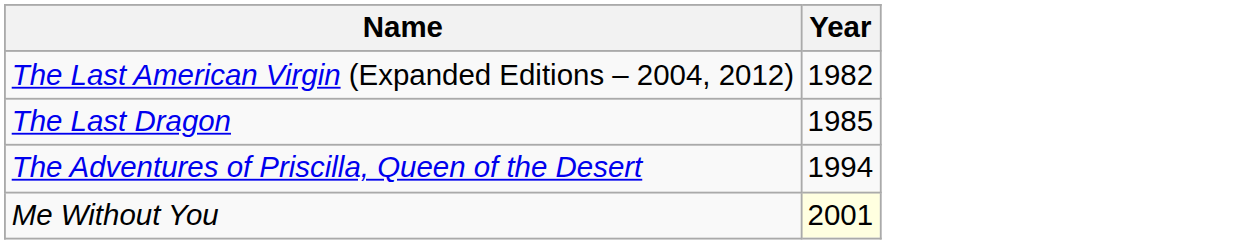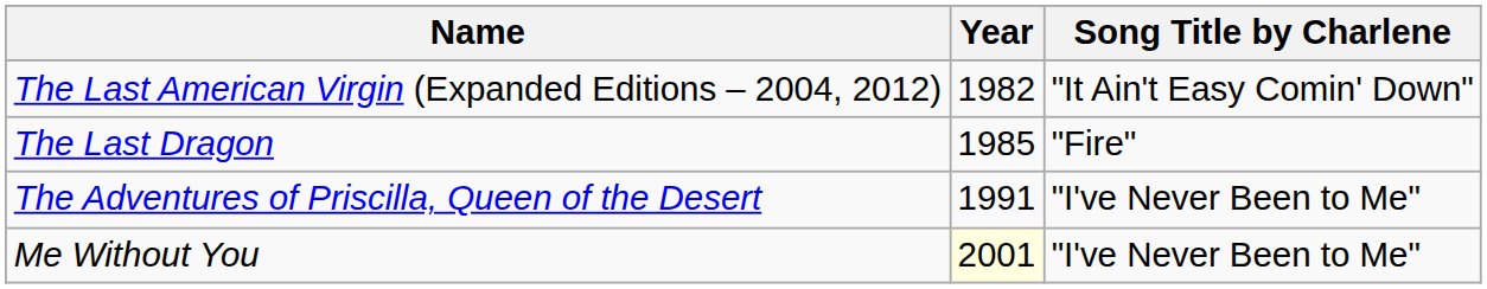+ column: Song Title by Charlene | "It Ain't Easy Comin' Down" | "Fire" | "I've Never Been to Me" | "I've Never Been to Me"
The Adventures of Priscilla, Queen of the Desert | Year: 1994 -> 1991
